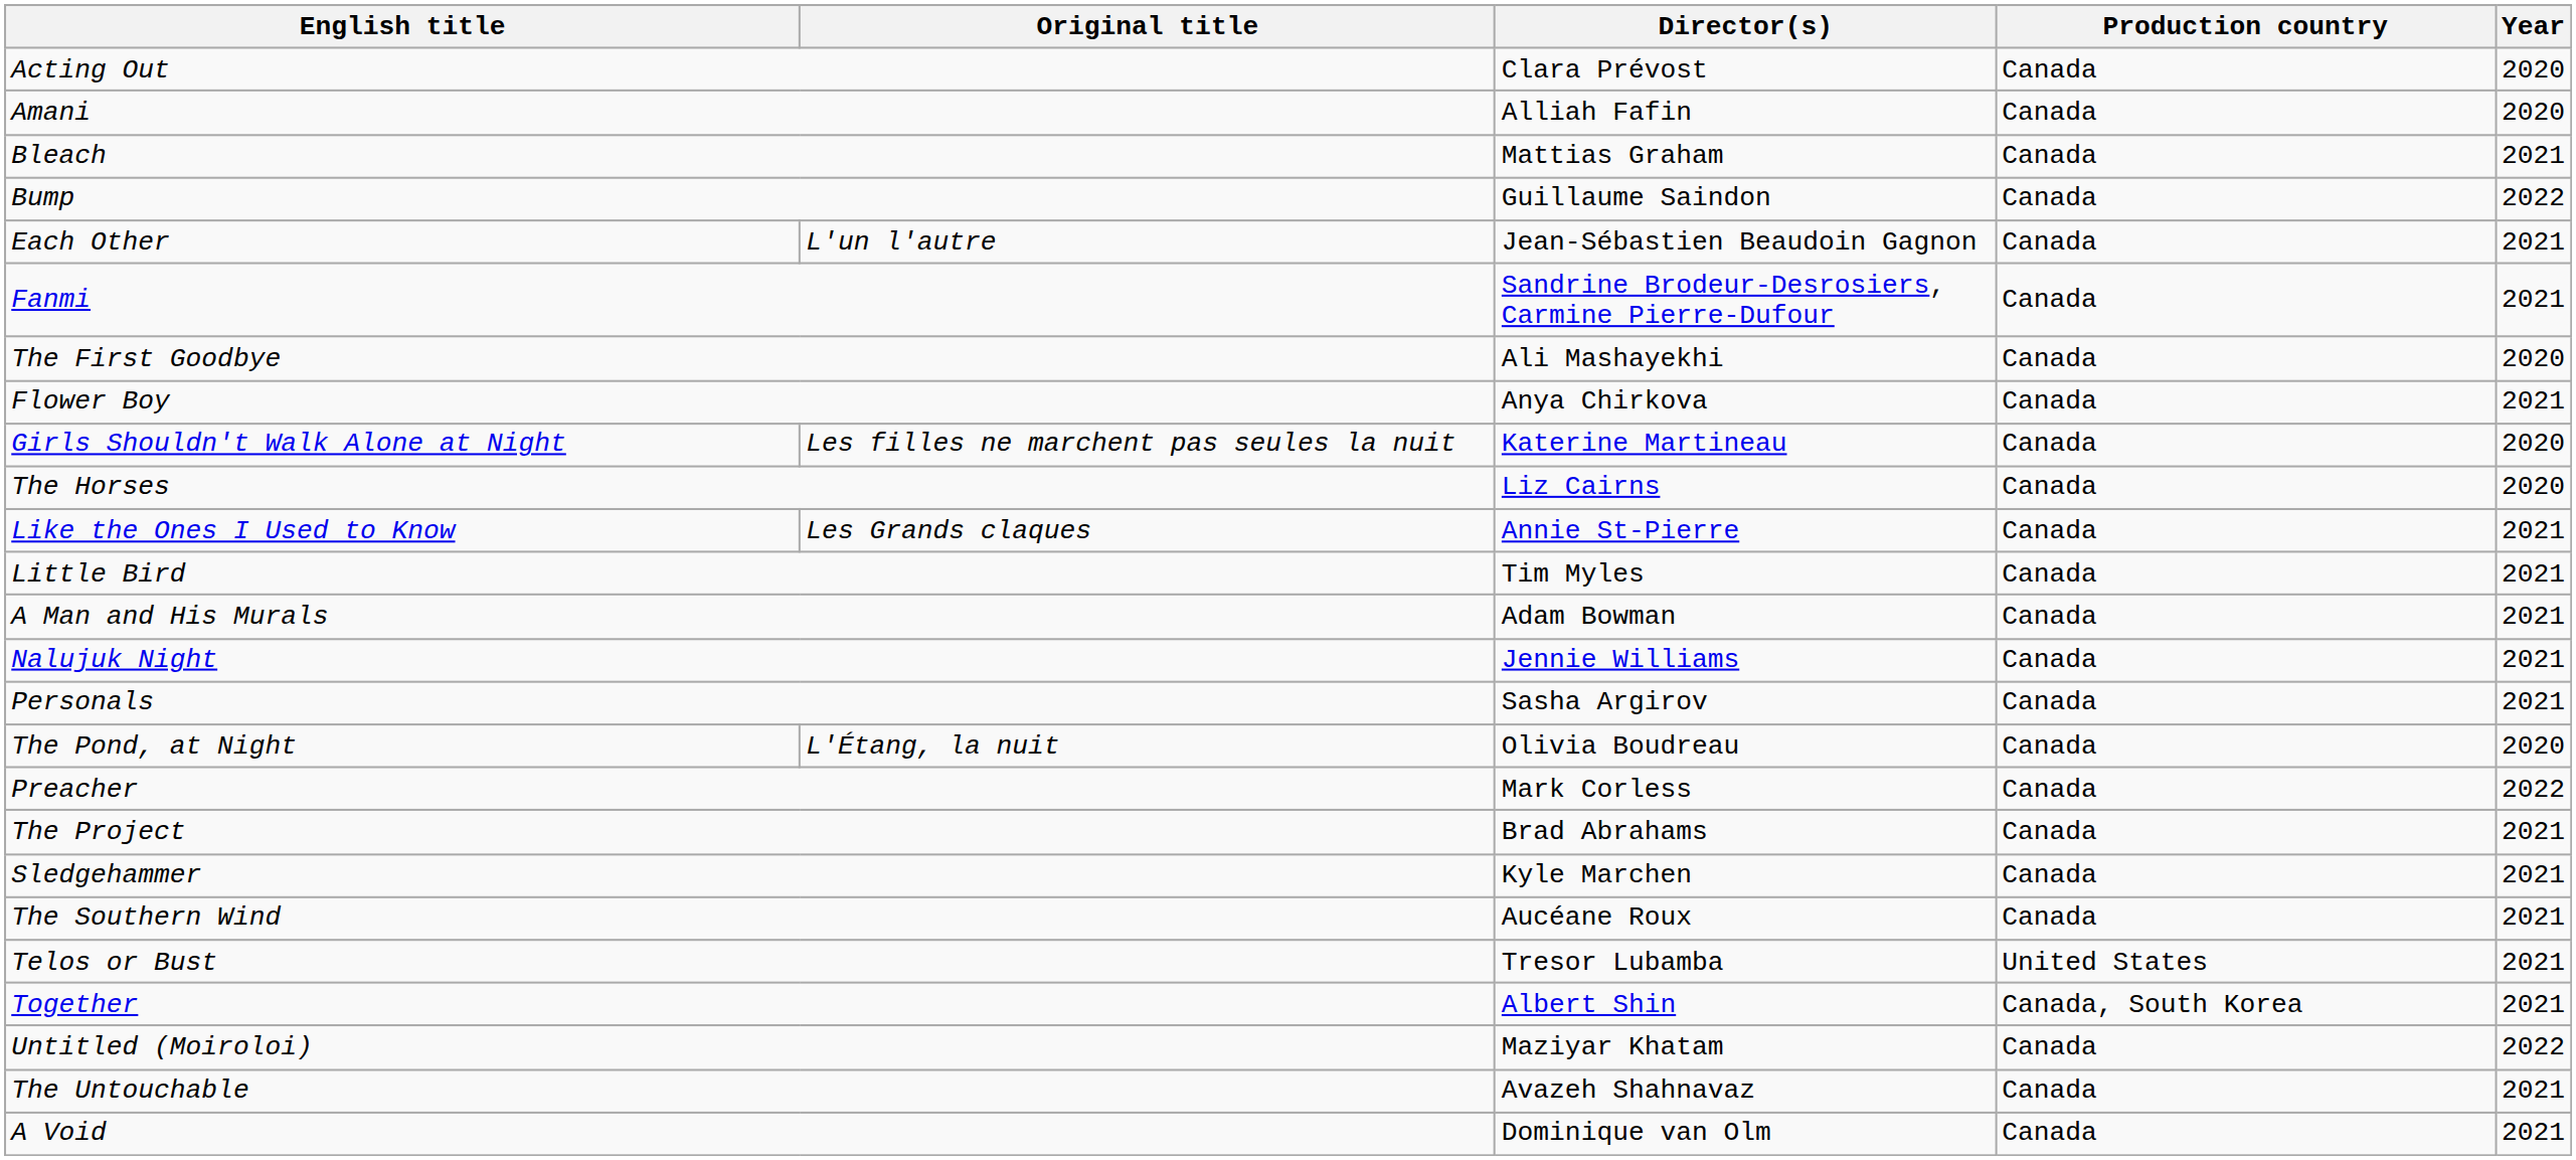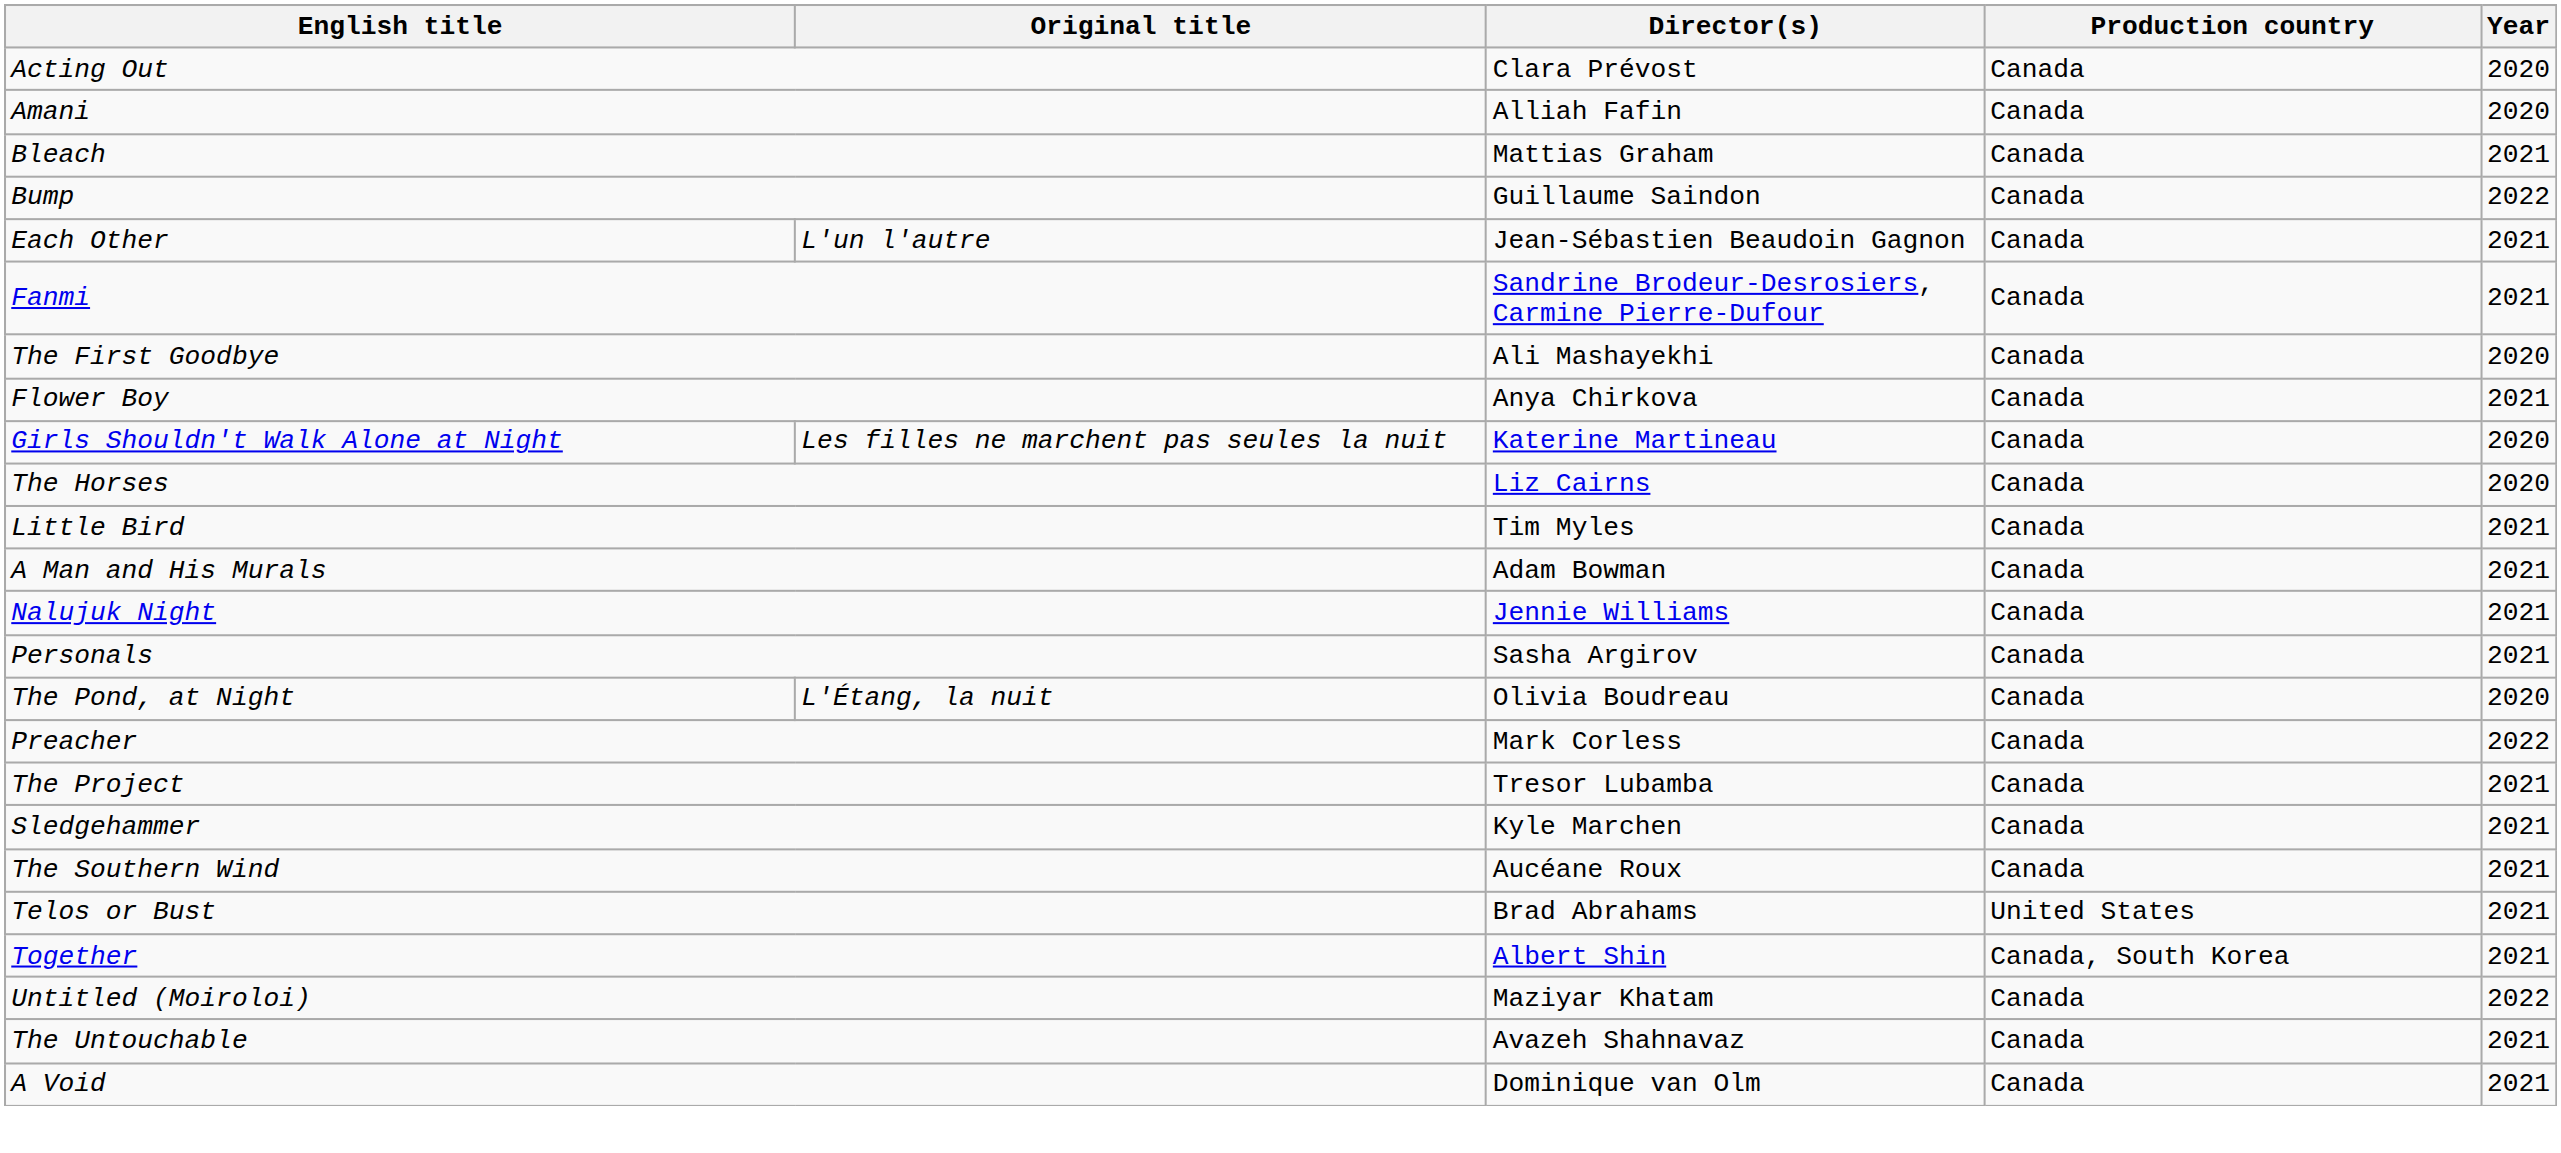- row: Like the Ones I Used to Know | Les Grands claques | Annie St-Pierre | Canada | 2021
The Project | Director(s): Brad Abrahams -> Tresor Lubamba
Telos or Bust | Director(s): Tresor Lubamba -> Brad Abrahams
